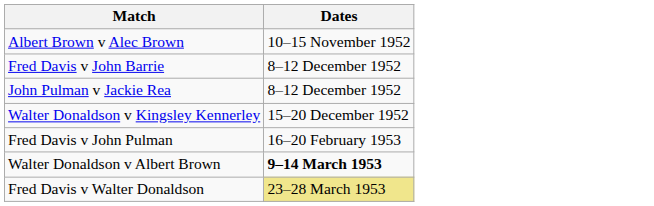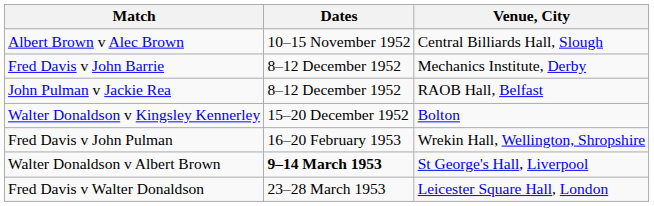+ column: Venue, City | Central Billiards Hall, Slough | Mechanics Institute, Derby | RAOB Hall, Belfast | Bolton | Wrekin Hall, Wellington, Shropshire | St George's Hall, Liverpool | Leicester Square Hall, London
Fred Davis v Walter Donaldson | Dates: khaki background -> no background
